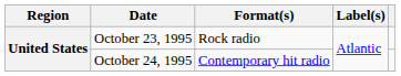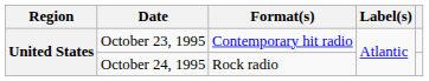October 23, 1995 | Format(s): Rock radio -> Contemporary hit radio
October 24, 1995 | Format(s): Contemporary hit radio -> Rock radio
